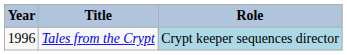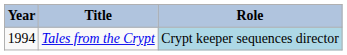Tales from the Crypt | Year: 1996 -> 1994
